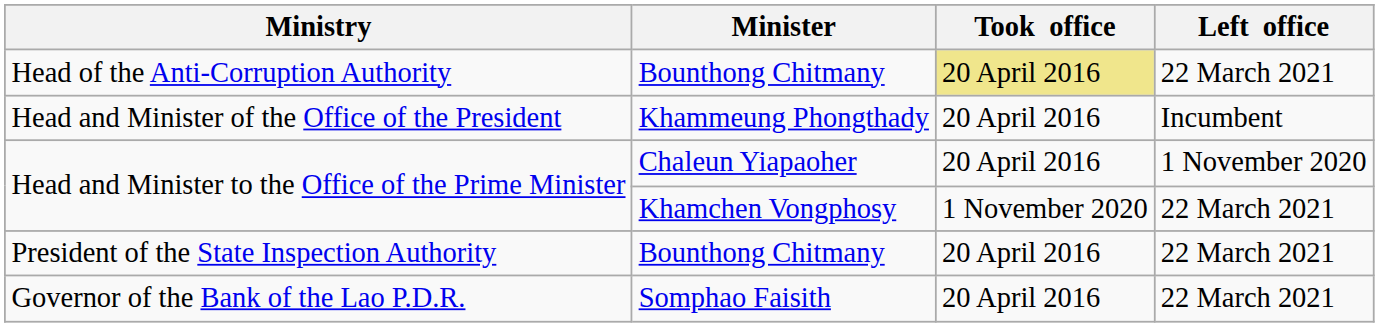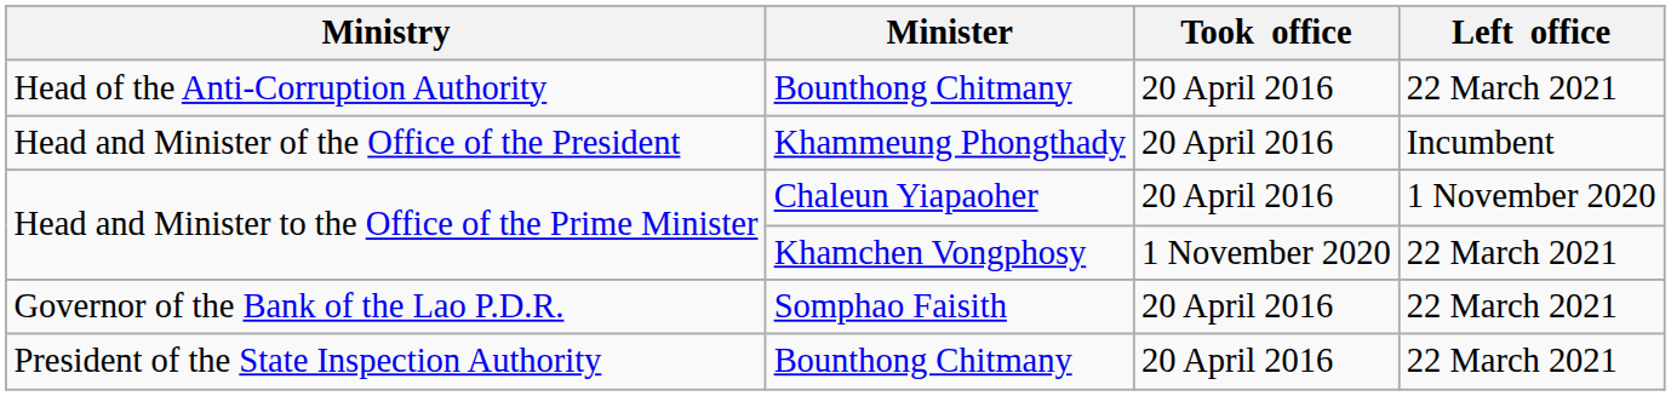Head of the Anti-Corruption Authority | Took office: khaki background -> no background
rows swapped: Governor of the Bank of the Lao P.D.R. <-> President of the State Inspection Authority
